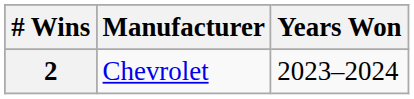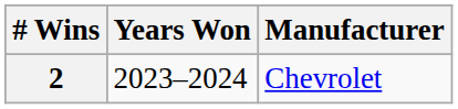columns swapped: Manufacturer <-> Years Won
